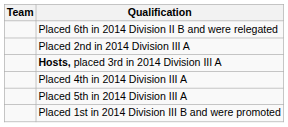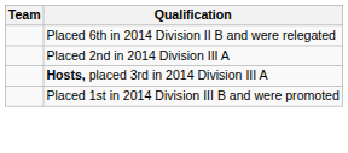- row: Placed 4th in 2014 Division III A
- row: Placed 5th in 2014 Division III A
